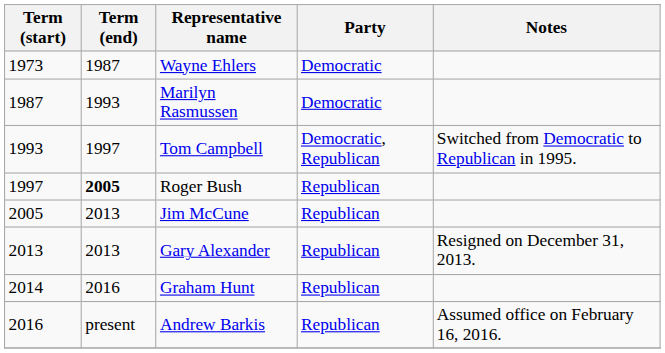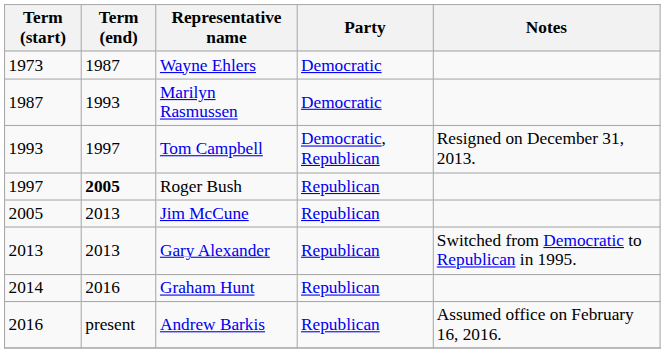Tom Campbell | Notes: Switched from Democratic to Republican in 1995. -> Resigned on December 31, 2013.
Gary Alexander | Notes: Resigned on December 31, 2013. -> Switched from Democratic to Republican in 1995.
